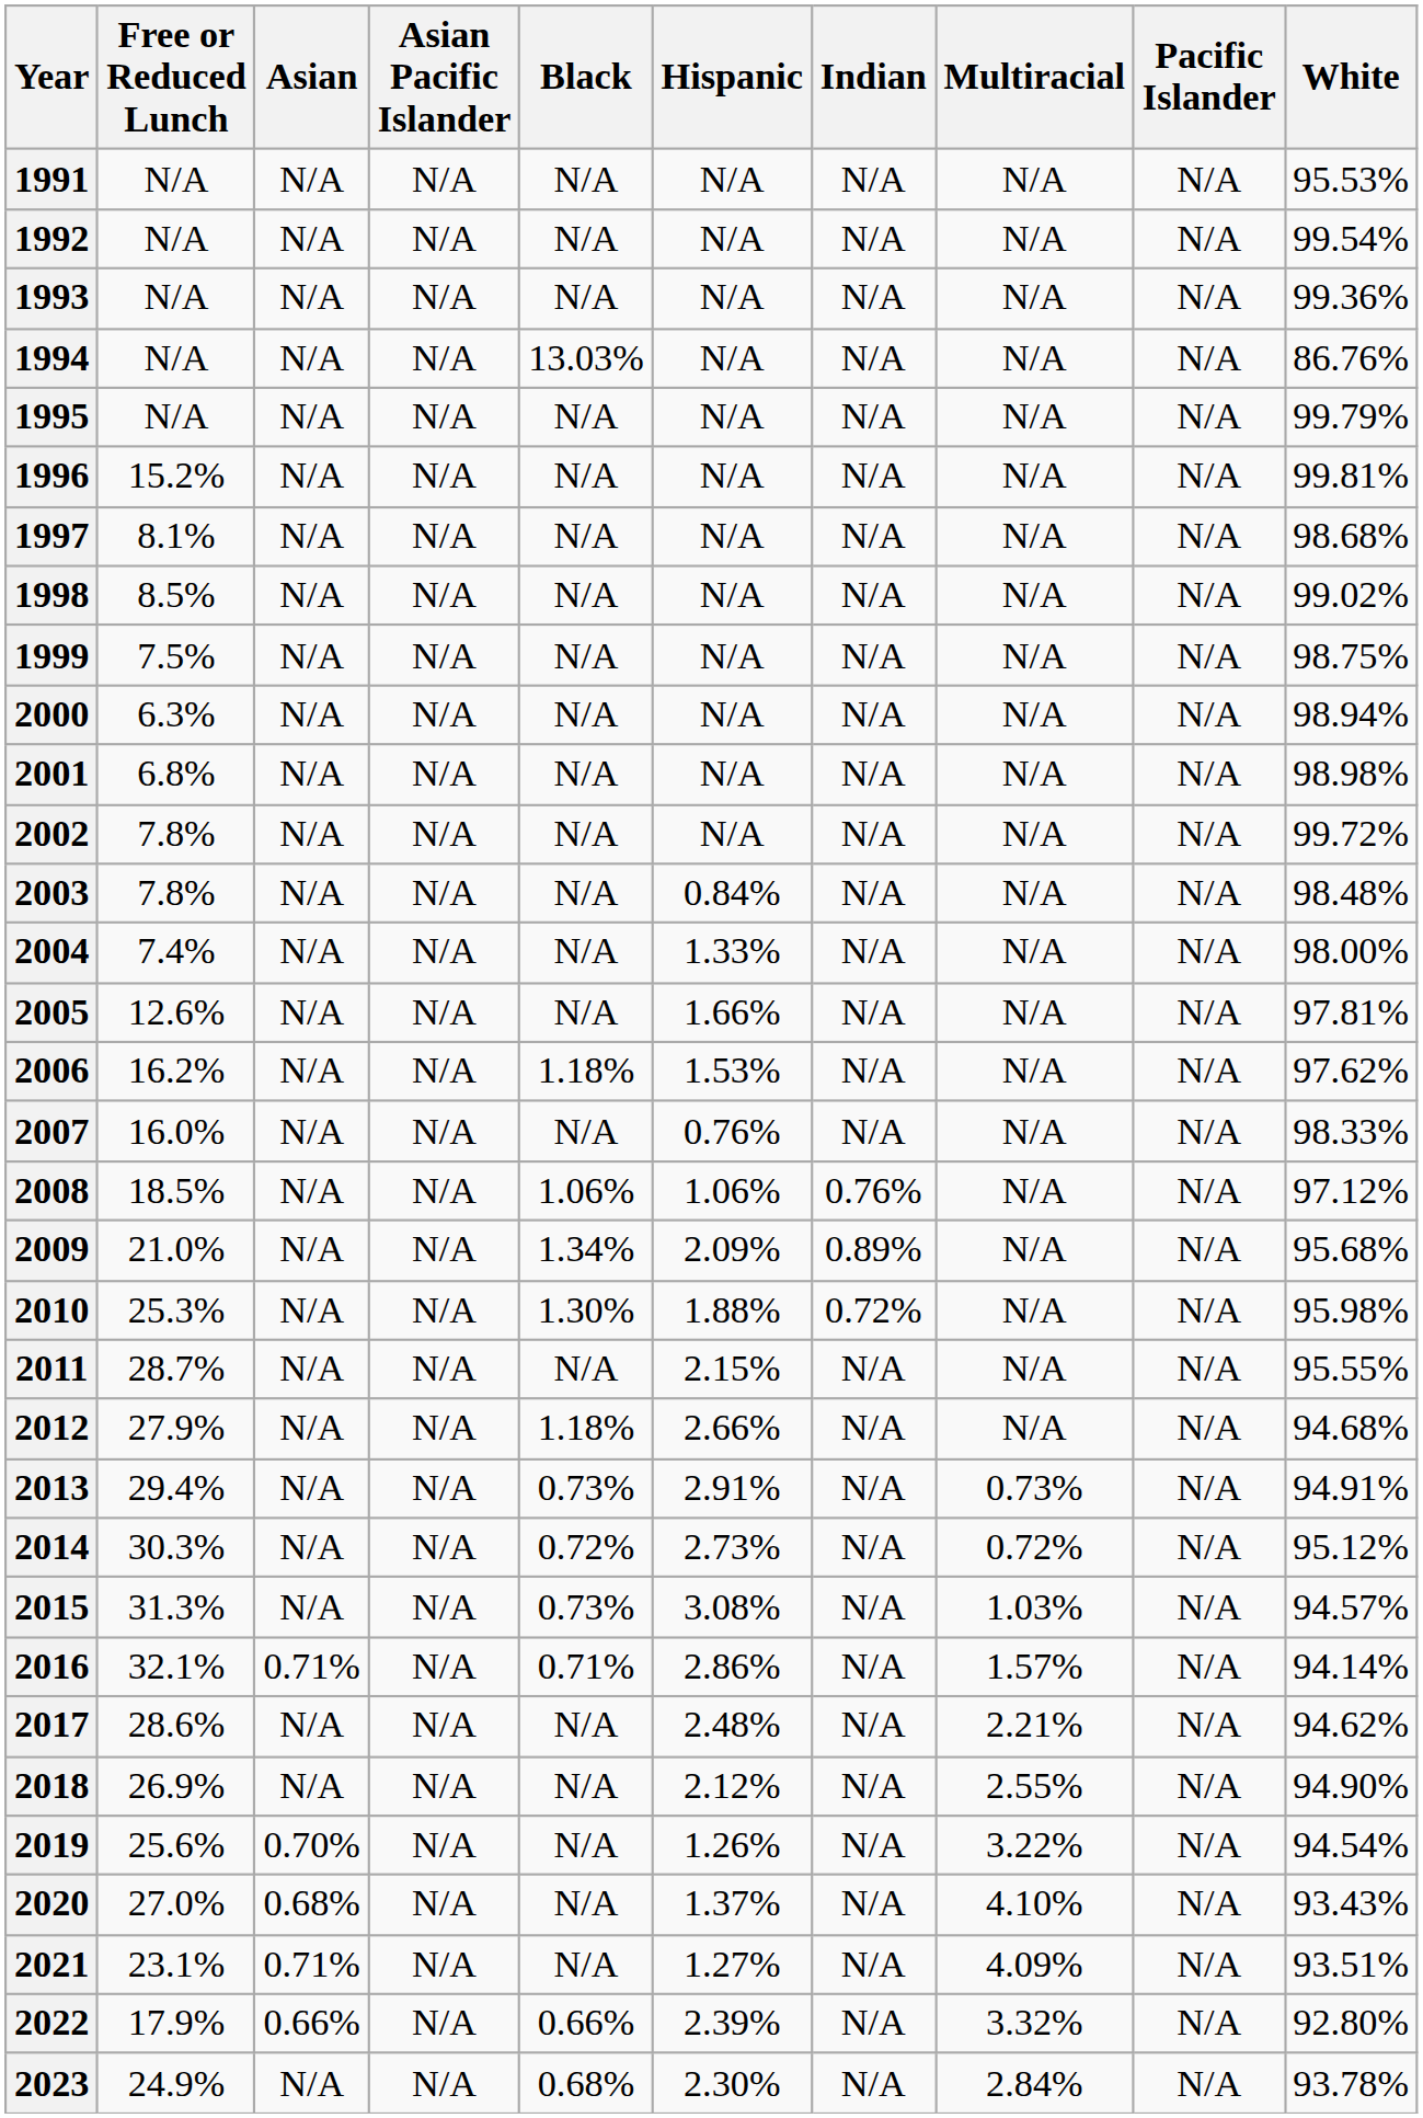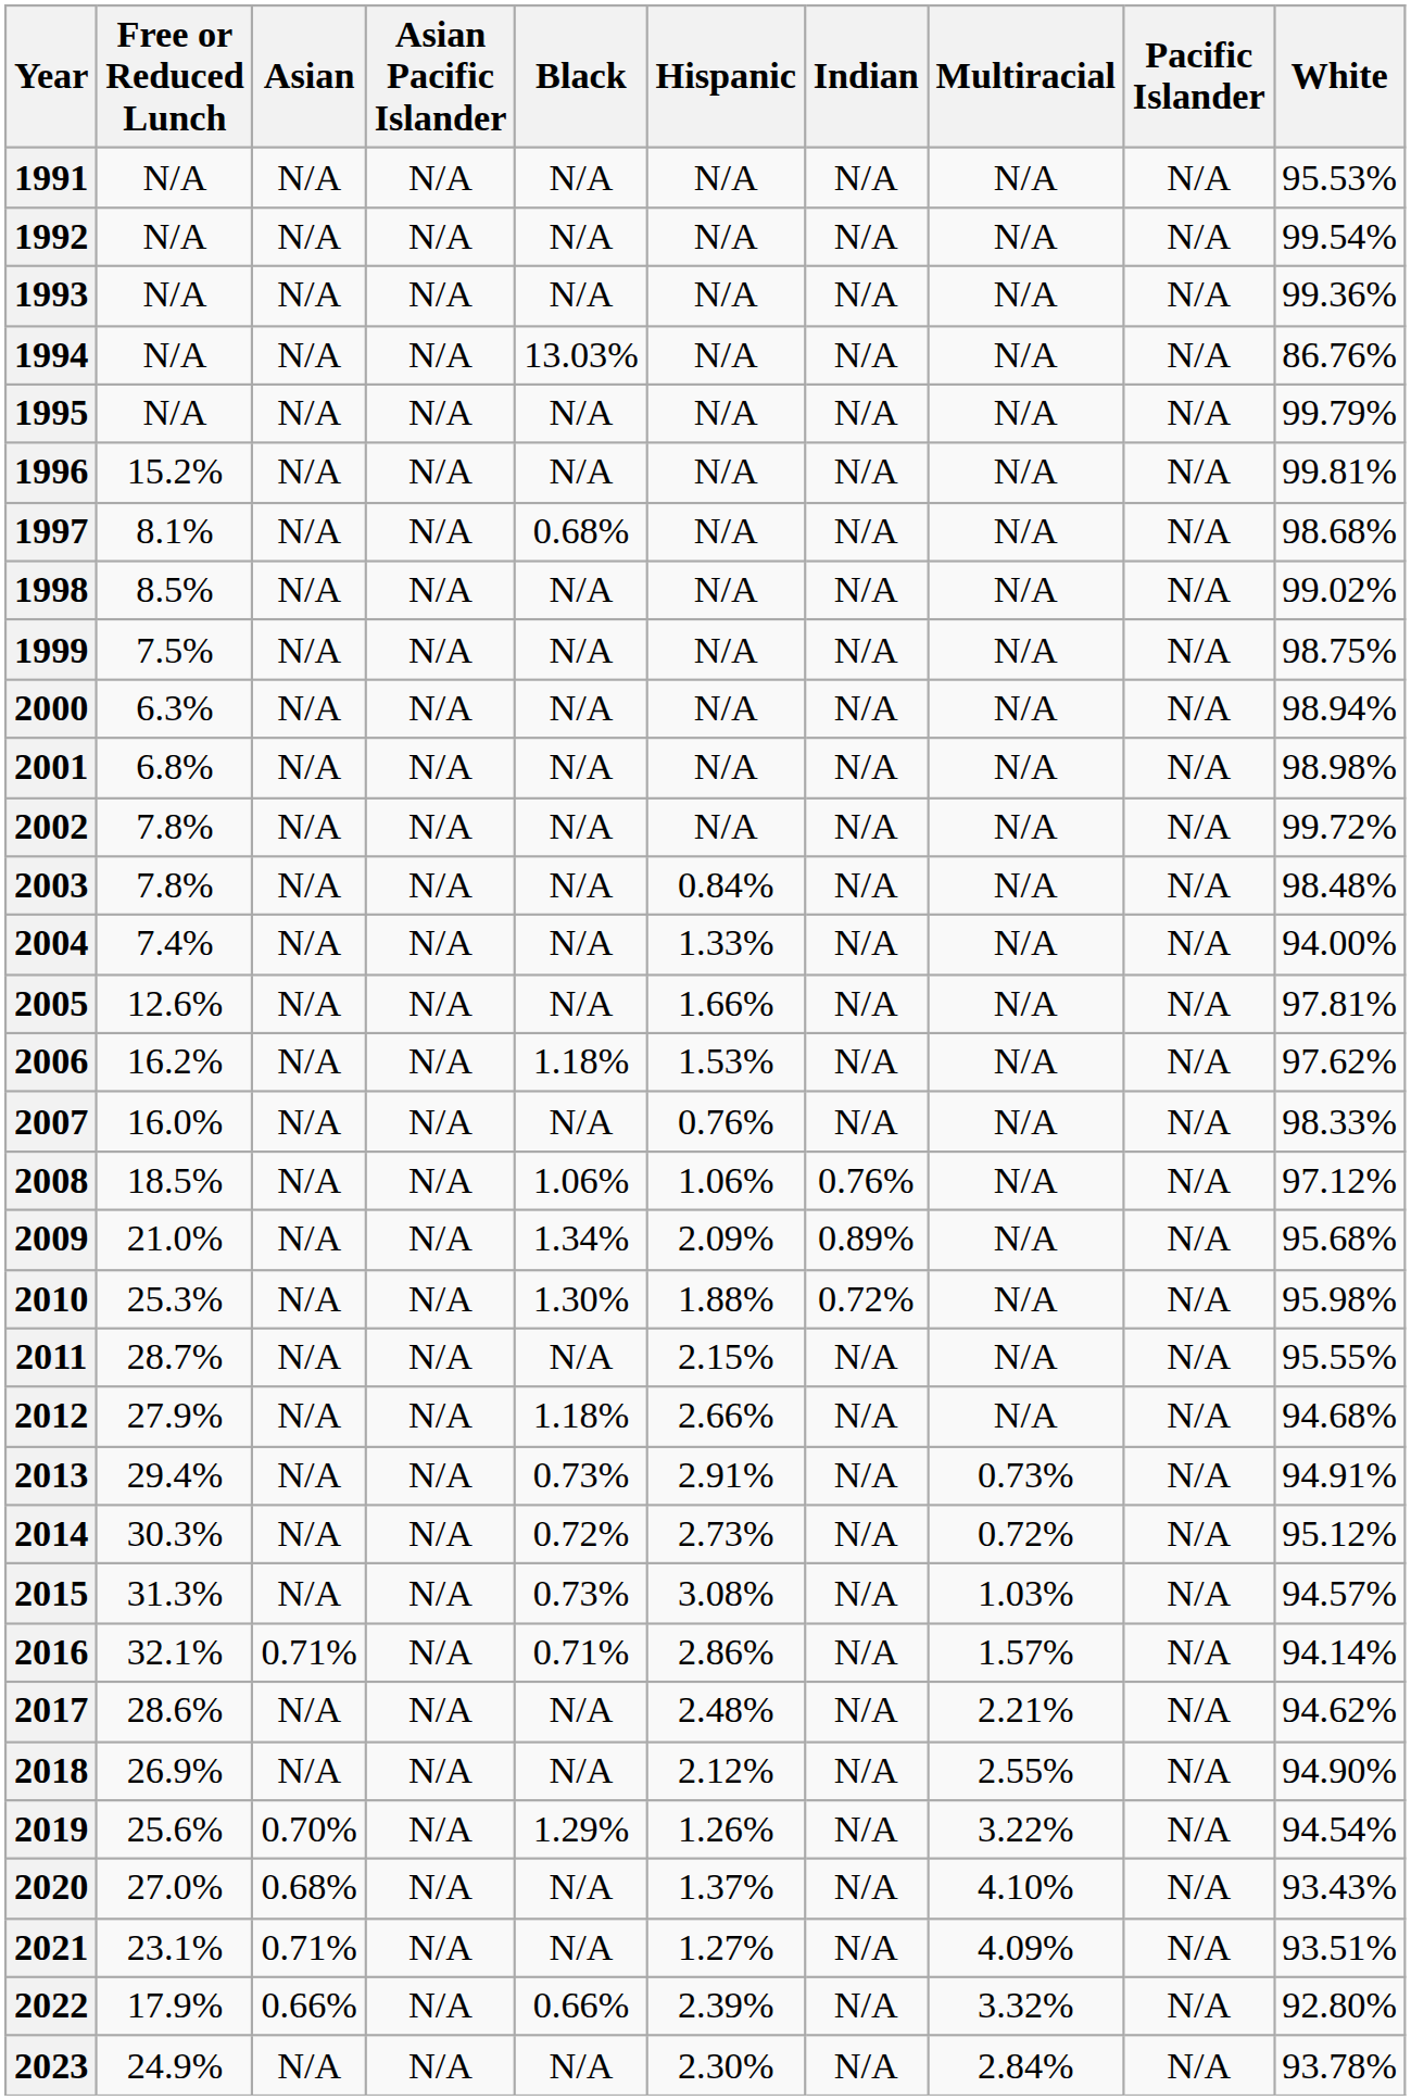1997 | Black: N/A -> 0.68%
2004 | White: 98.00% -> 94.00%
2019 | Black: N/A -> 1.29%
2023 | Black: 0.68% -> N/A
